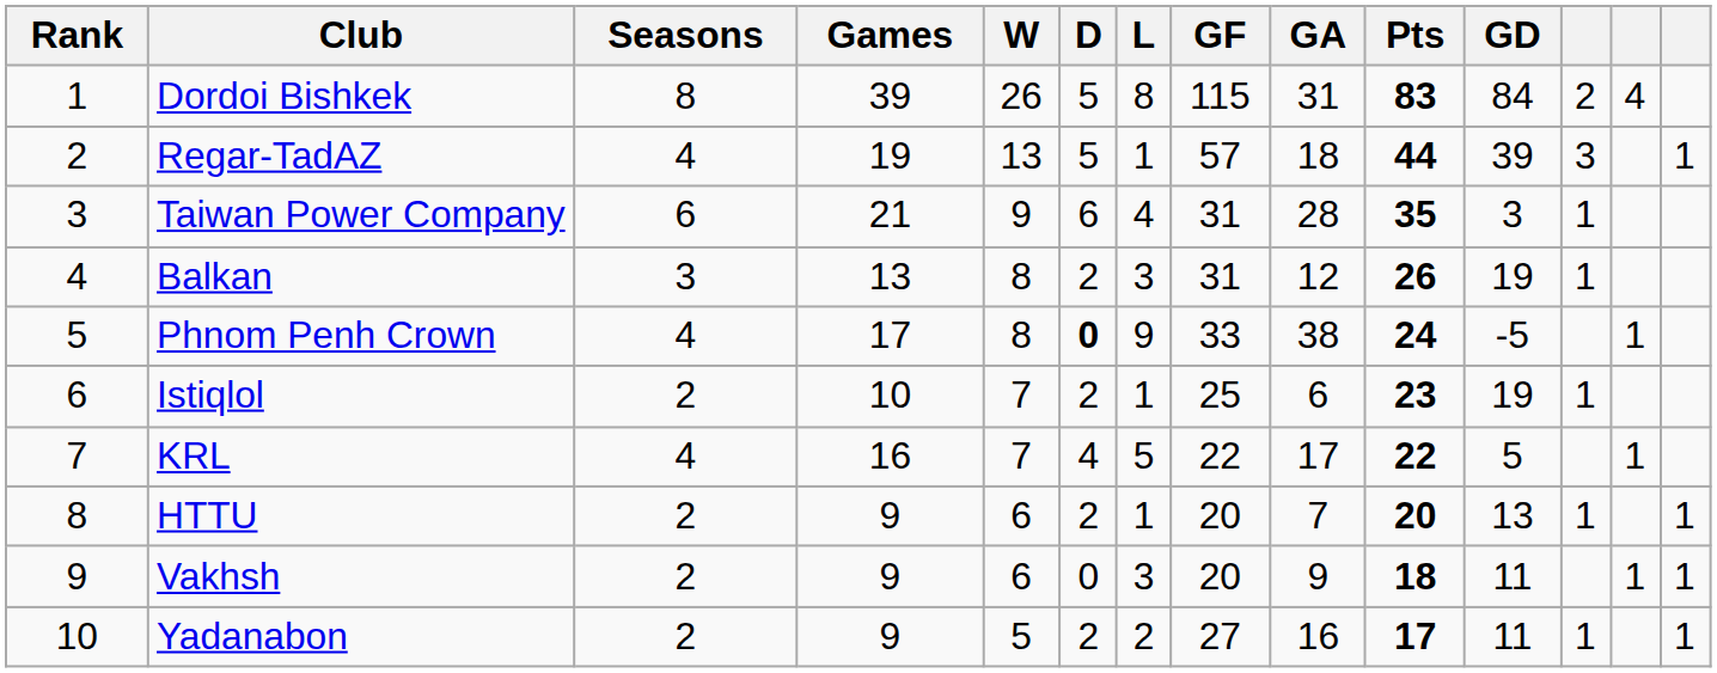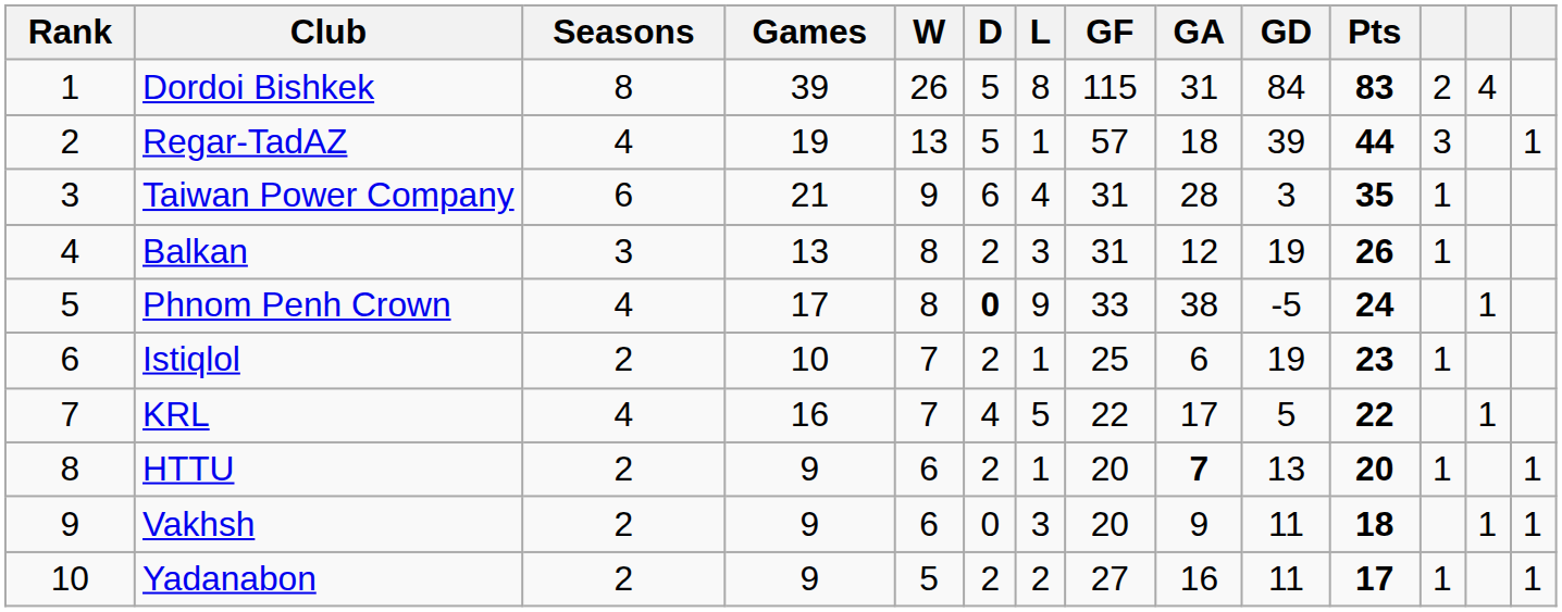columns swapped: GD <-> Pts
HTTU | GA: normal -> bold
